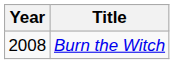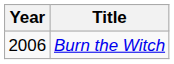Burn the Witch | Year: 2008 -> 2006
